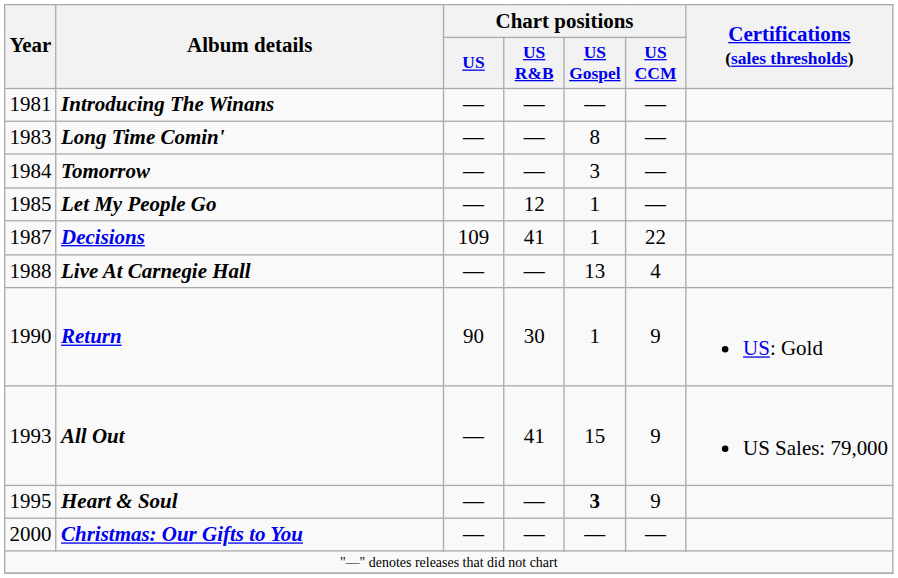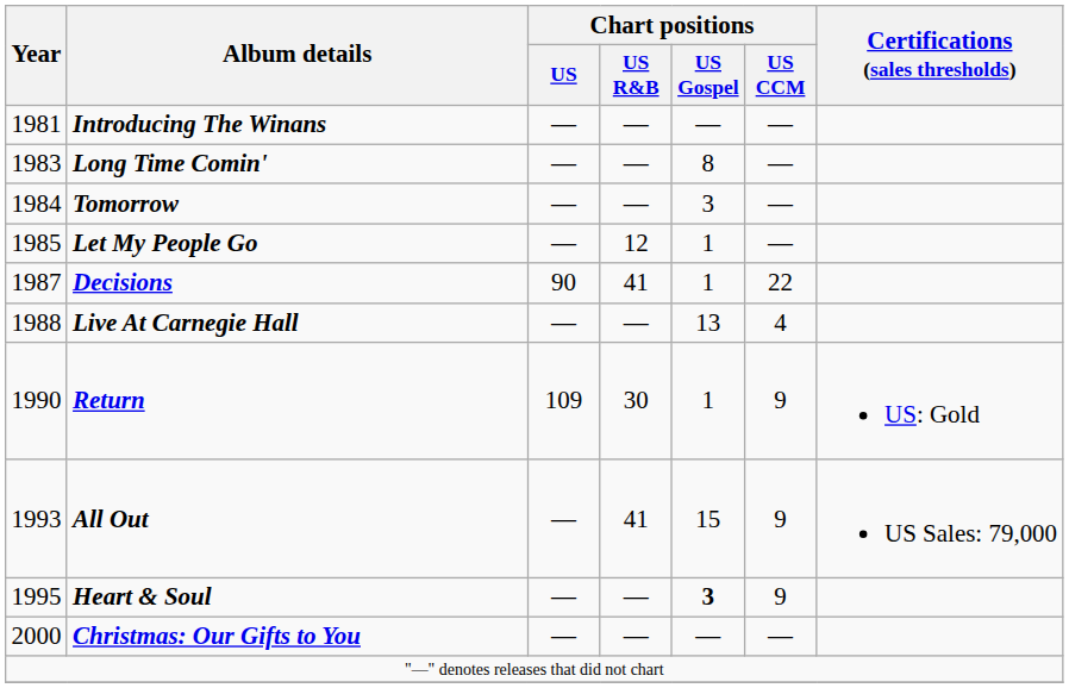Decisions | Chart positions / US: 109 -> 90
Return | Chart positions / US: 90 -> 109
